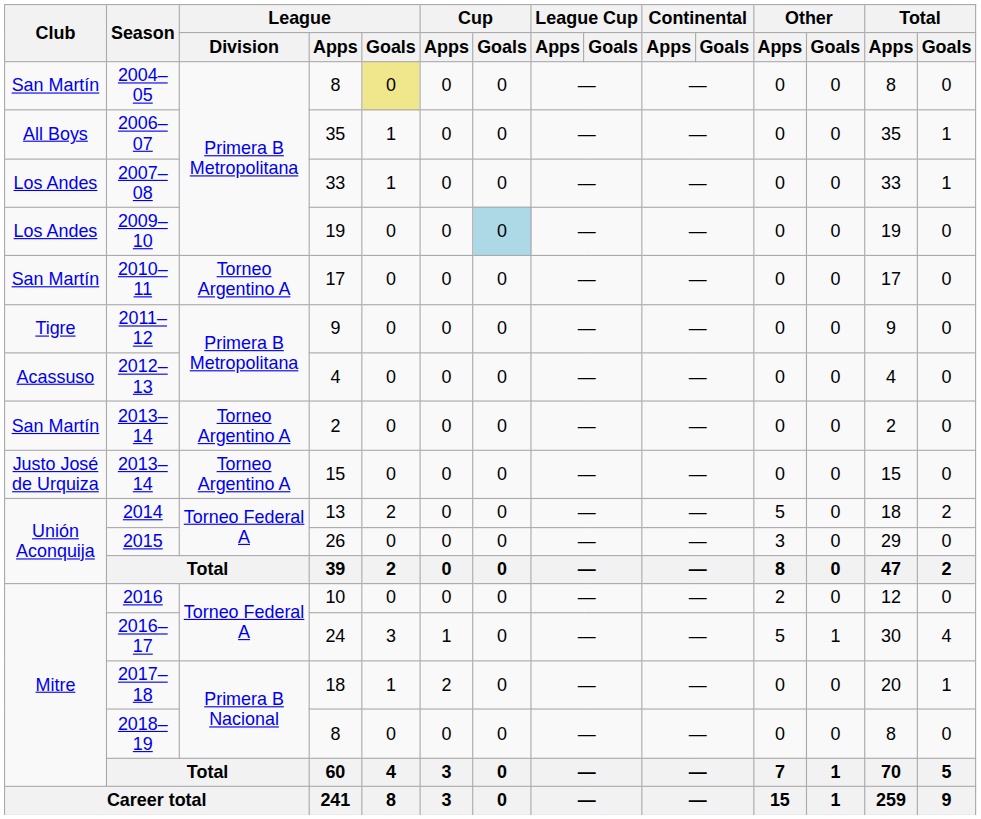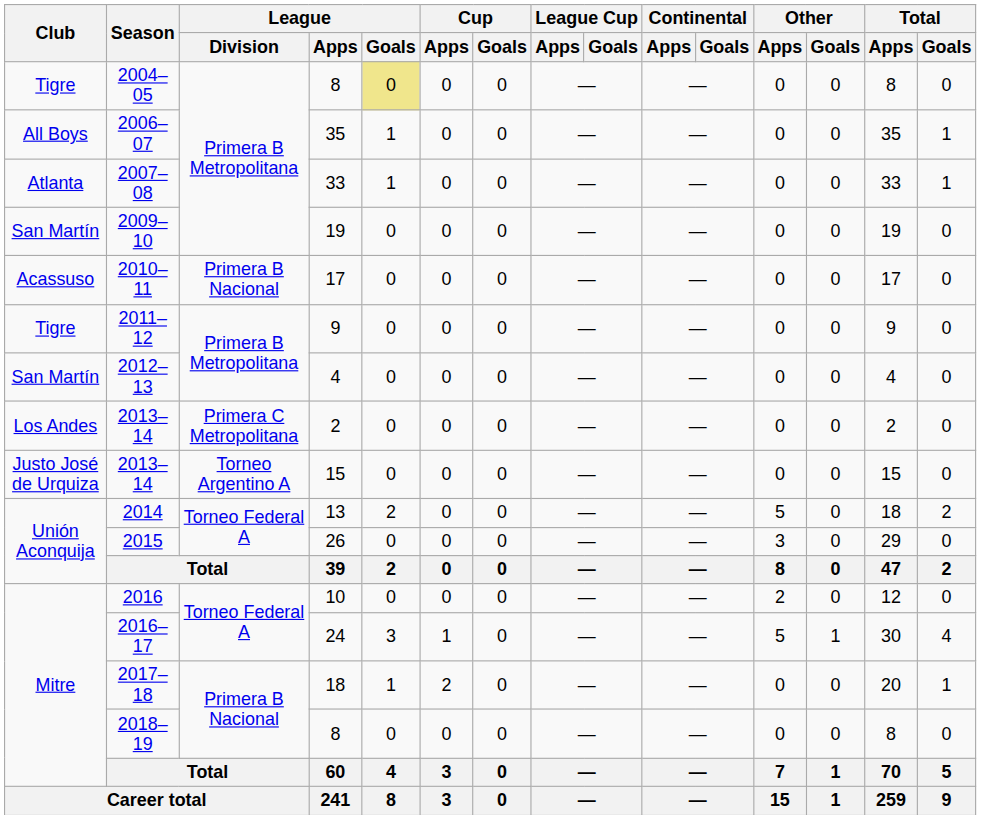2004–05 | Club: San Martín -> Tigre
2007–08 | Club: Los Andes -> Atlanta
2009–10 | Club: Los Andes -> San Martín
2009–10 | Cup / Goals: lightblue background -> no background
2010–11 | Club: San Martín -> Acassuso
2010–11 | League / Division: Torneo Argentino A -> Primera B Nacional
2012–13 | Club: Acassuso -> San Martín
2013–14 / 2 | Club: San Martín -> Los Andes
2013–14 / 2 | League / Division: Torneo Argentino A -> Primera C Metropolitana
